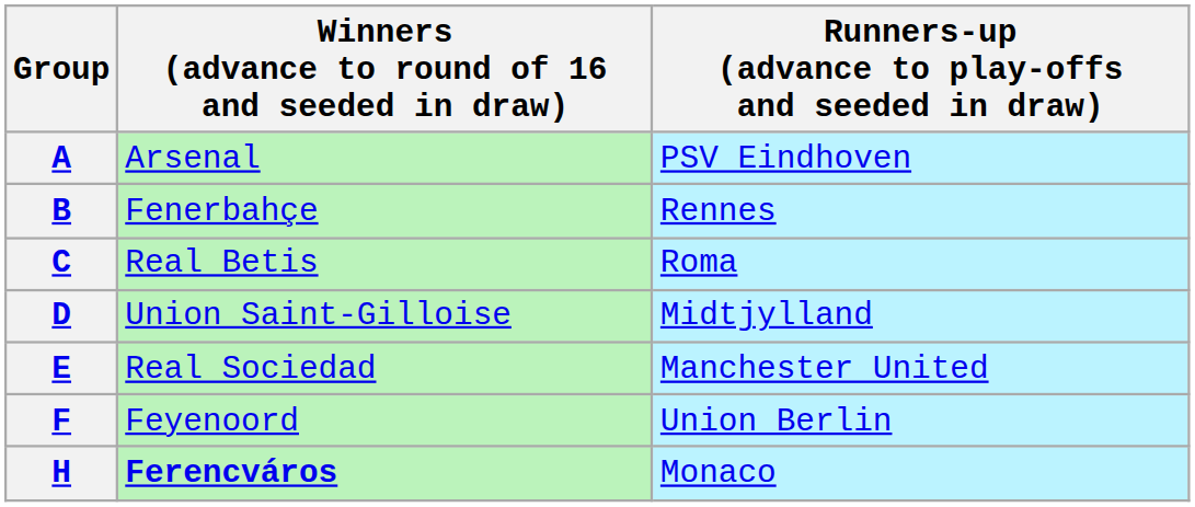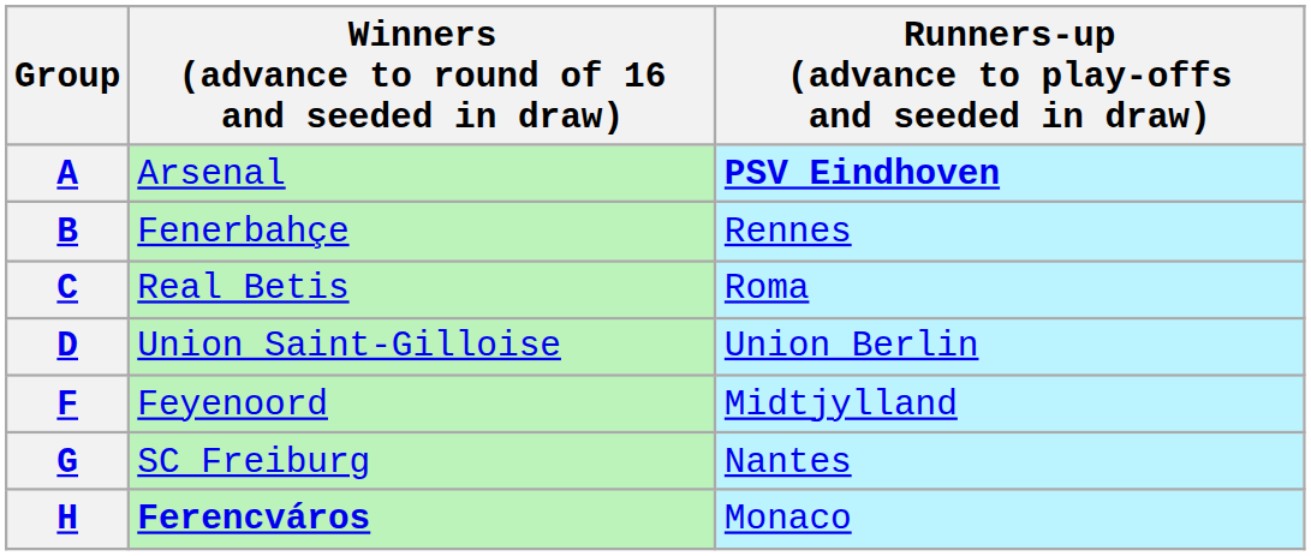A | Runners-up (advance to play-offs and seeded in draw): normal -> bold
D | Runners-up (advance to play-offs and seeded in draw): Midtjylland -> Union Berlin
- row: E | Real Sociedad | Manchester United
F | Runners-up (advance to play-offs and seeded in draw): Union Berlin -> Midtjylland
+ row: G | SC Freiburg | Nantes
